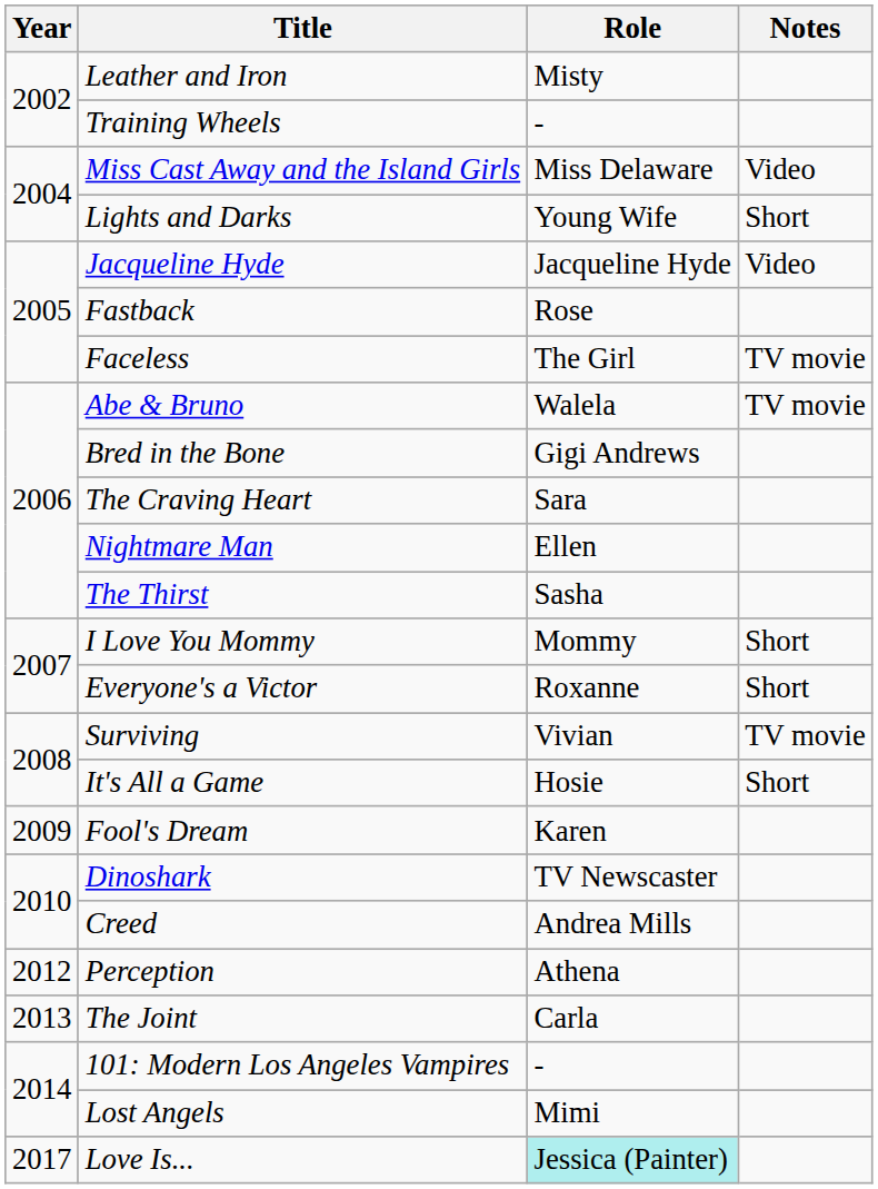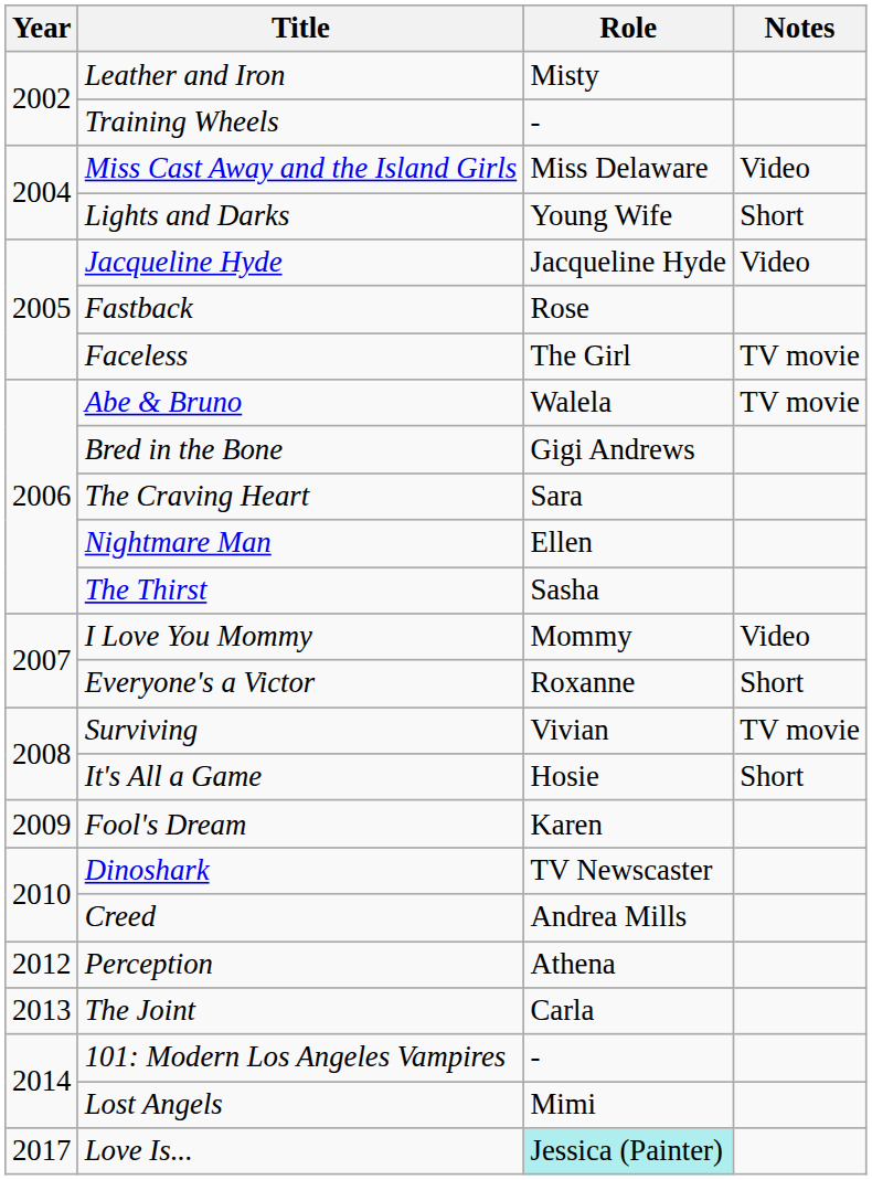I Love You Mommy | Notes: Short -> Video
